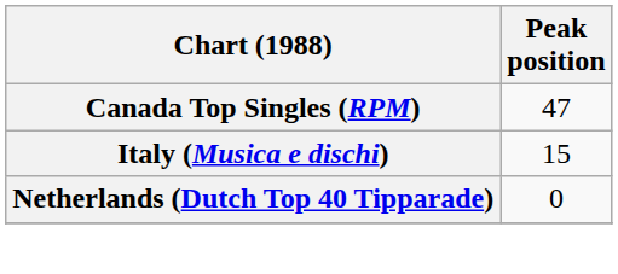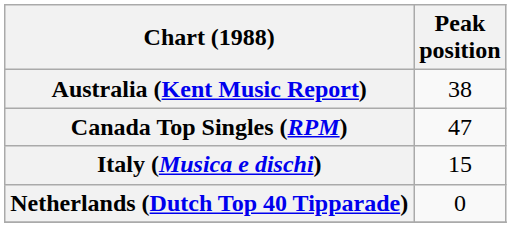+ row: Australia (Kent Music Report) | 38
